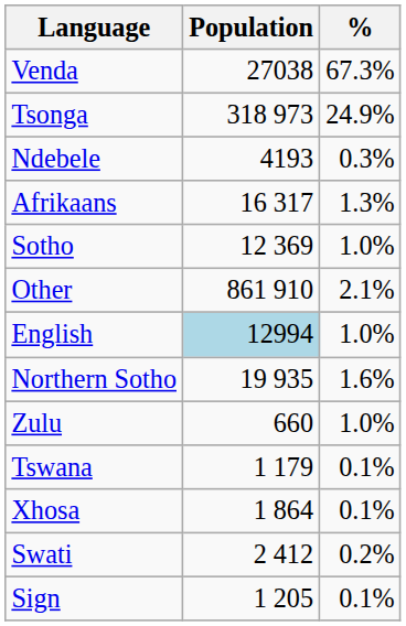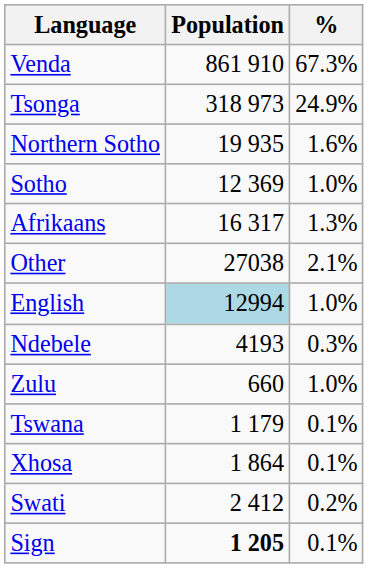Venda | Population: 27038 -> 861 910
rows swapped: Northern Sotho <-> Ndebele
rows swapped: Afrikaans <-> Sotho
Other | Population: 861 910 -> 27038
Sign | Population: normal -> bold
